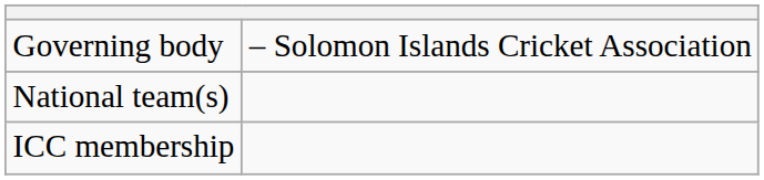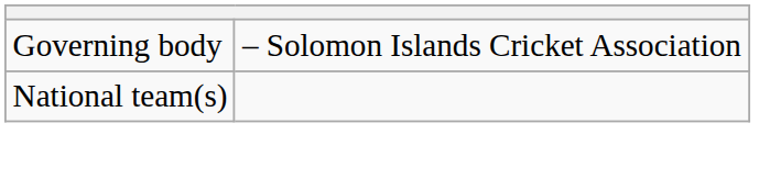- row: ICC membership
